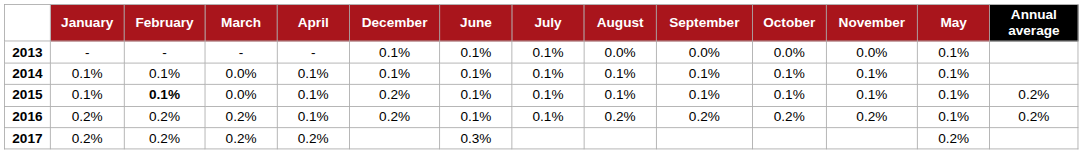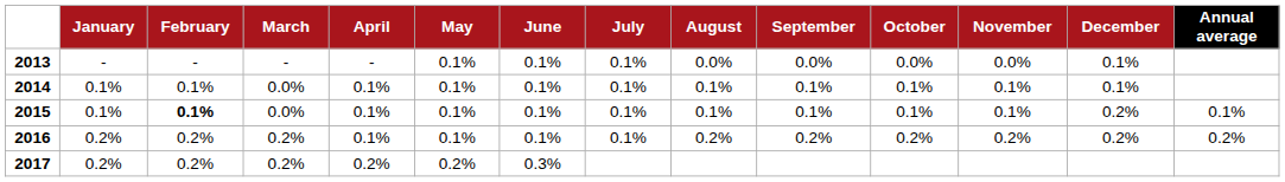columns swapped: May <-> December
2015 | Annual average: 0.2% -> 0.1%
